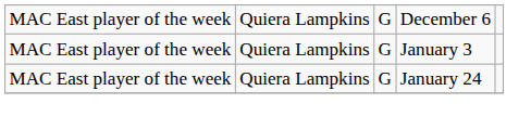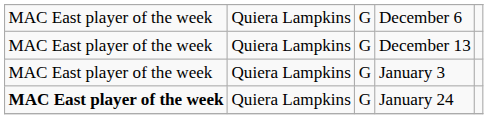+ row: MAC East player of the week | Quiera Lampkins | G | December 13
January 24 | column 1: normal -> bold
